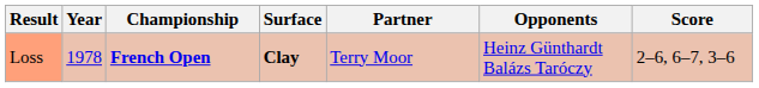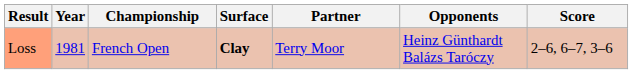Loss | Year: 1978 -> 1981
Loss | Championship: bold -> normal
